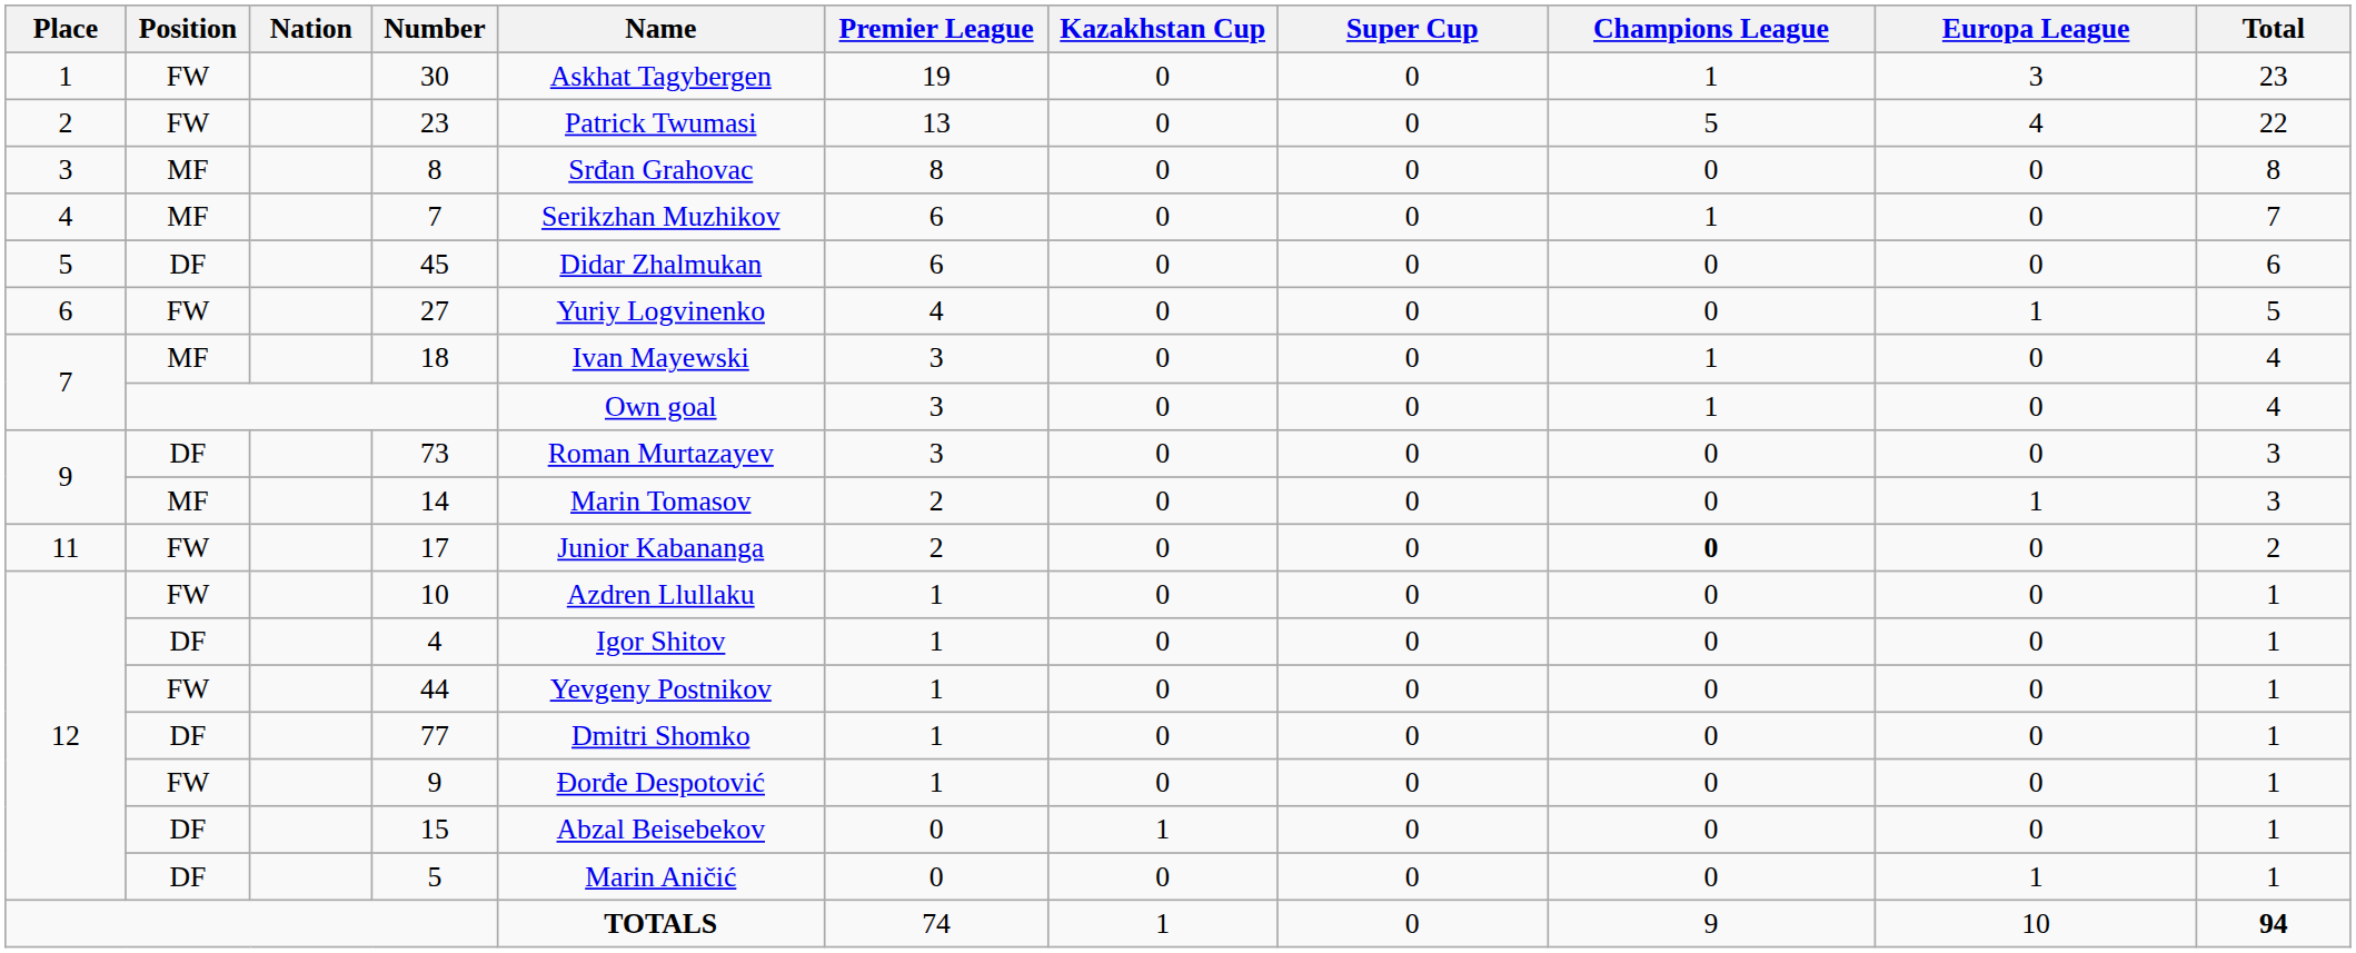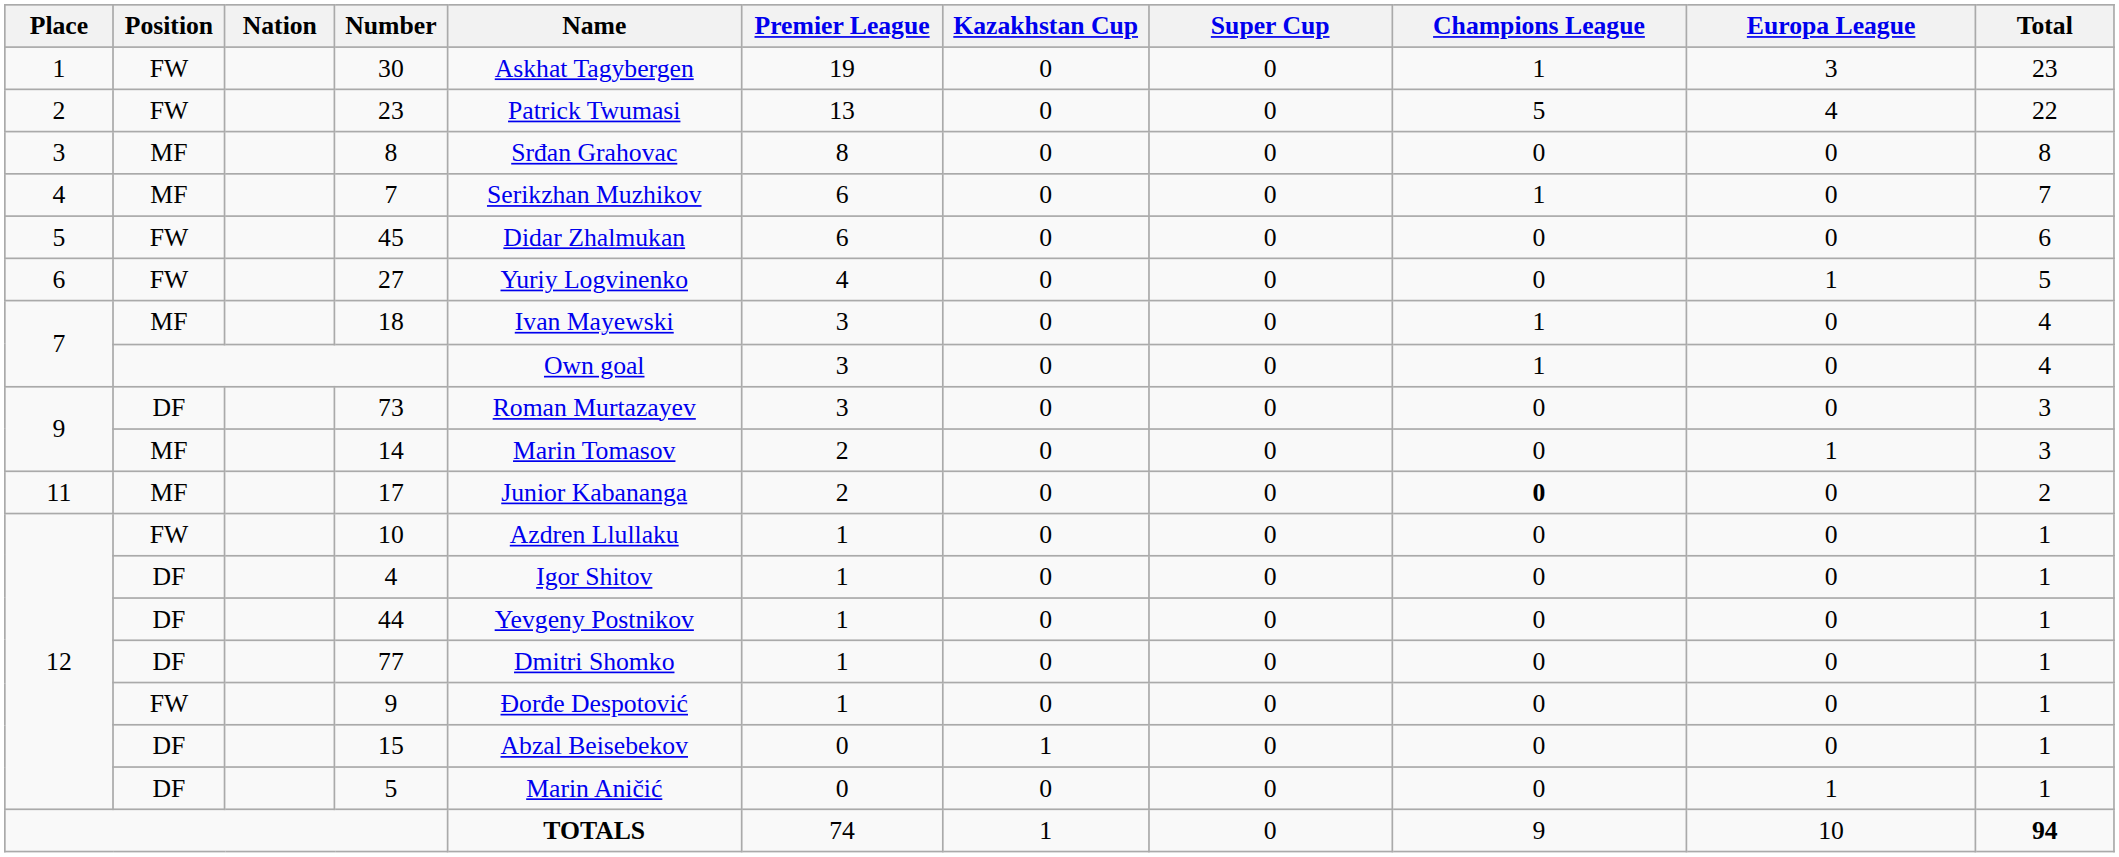45 | Position: DF -> FW
17 | Position: FW -> MF
44 | Position: FW -> DF
